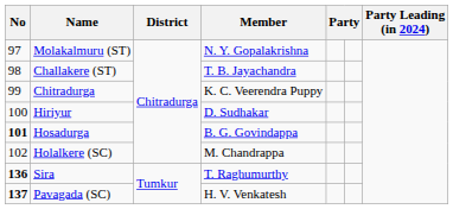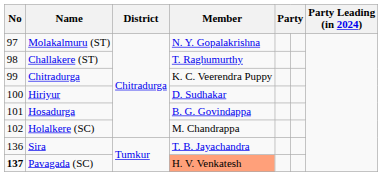Challakere (ST) | Member: T. B. Jayachandra -> T. Raghumurthy
Hosadurga | No: bold -> normal
Sira | No: bold -> normal
Sira | Member: T. Raghumurthy -> T. B. Jayachandra
Pavagada (SC) | Member: no background -> lightsalmon background
